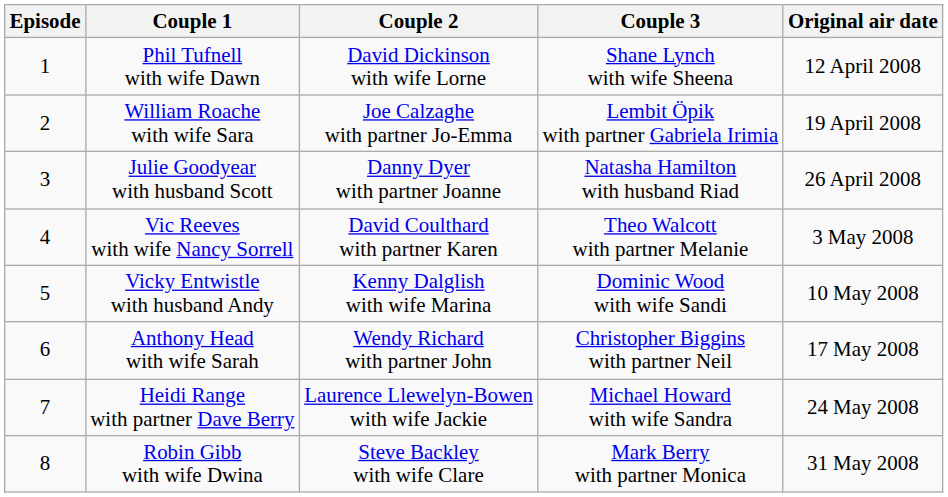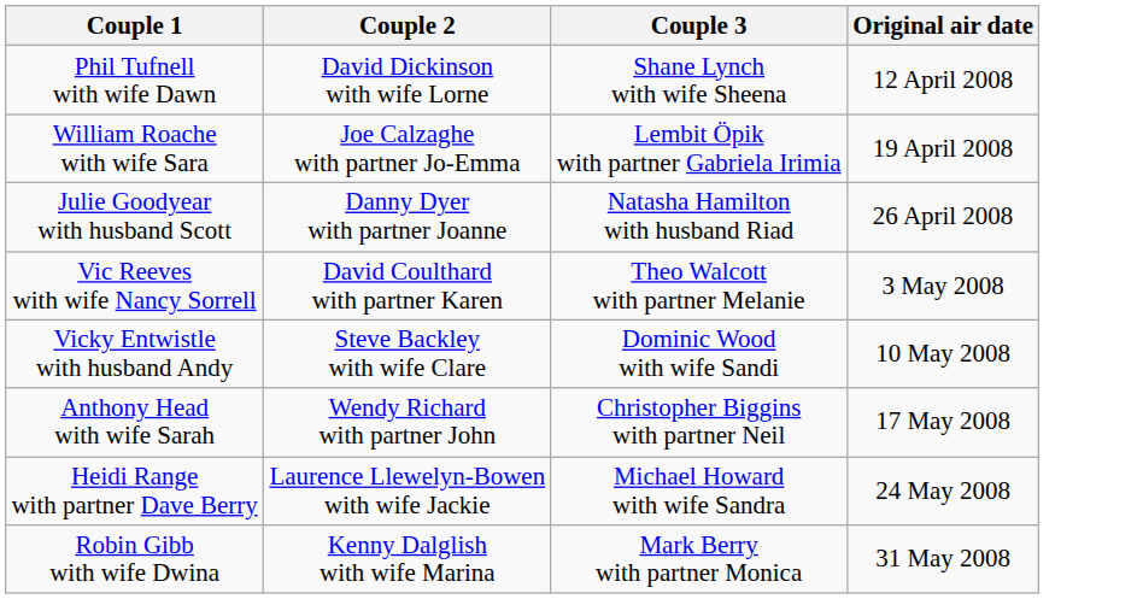- column: Episode | 1 | 2 | 3 | 4 | 5 | 6 | 7 | 8
Vicky Entwistle with husband Andy | Couple 2: Kenny Dalglish with wife Marina -> Steve Backley with wife Clare
Robin Gibb with wife Dwina | Couple 2: Steve Backley with wife Clare -> Kenny Dalglish with wife Marina
